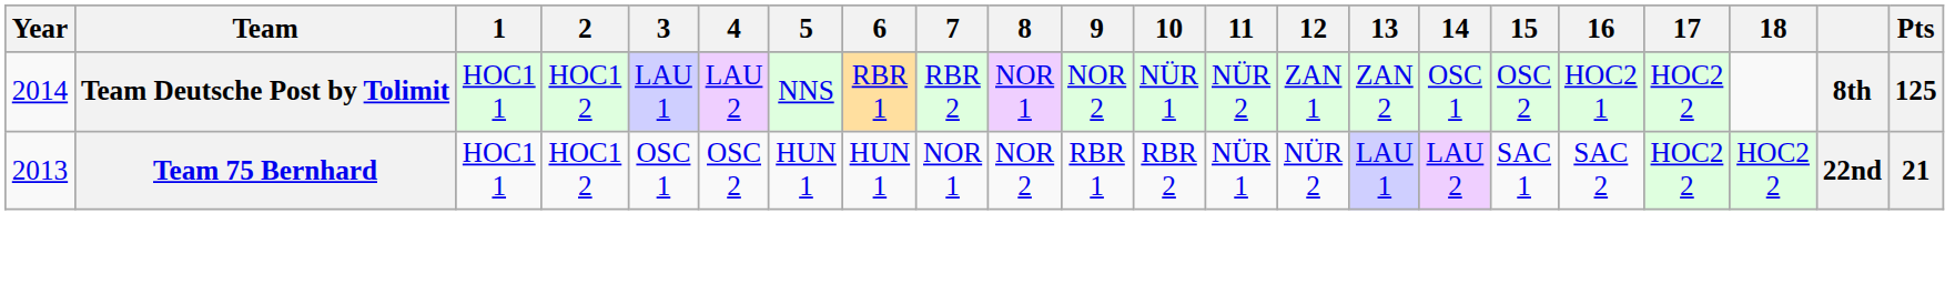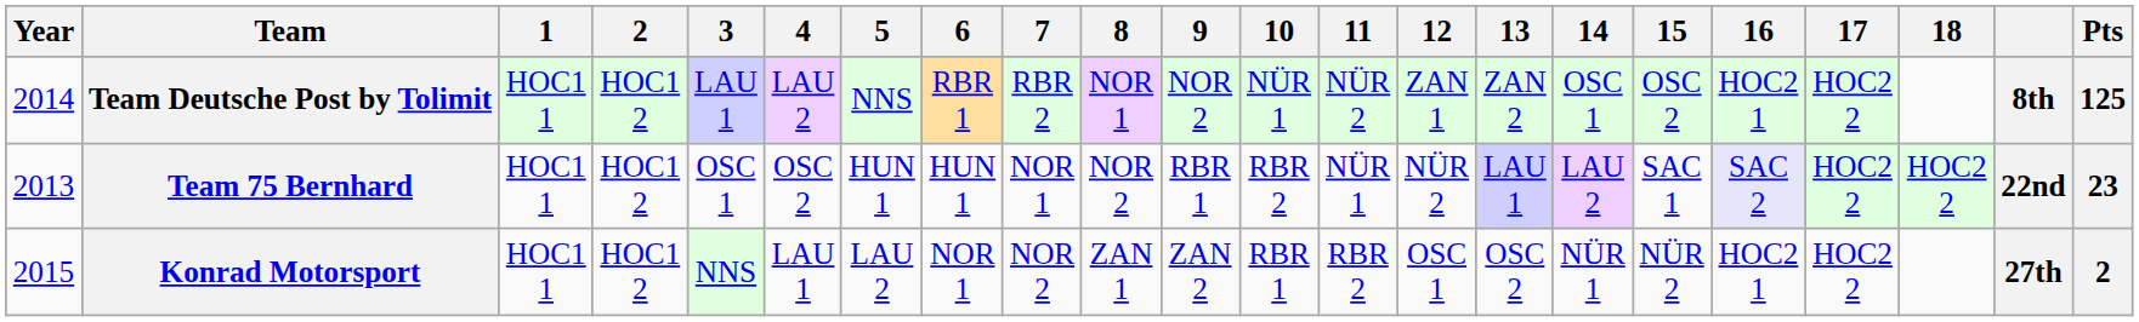Team 75 Bernhard | 16: no background -> lavender background
Team 75 Bernhard | Pts: 21 -> 23
+ row: 2015 | Konrad Motorsport | HOC1 1 | HOC1 2 | NNS | LAU 1 | LAU 2 | NOR 1 | NOR 2 | ZAN 1 | ZAN 2 | RBR 1 | RBR 2 | OSC 1 | OSC 2 | NÜR 1 | NÜR 2 | HOC2 1 | HOC2 2 | 27th | 2
